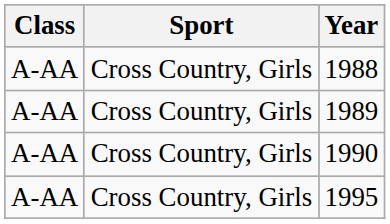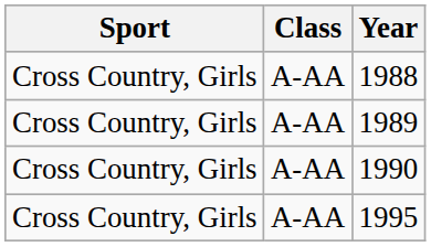columns swapped: Sport <-> Class
